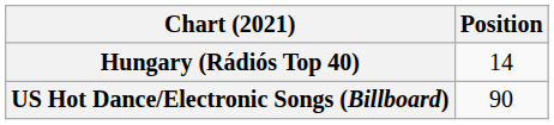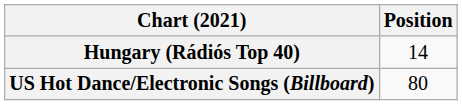US Hot Dance/Electronic Songs (Billboard) | Position: 90 -> 80
